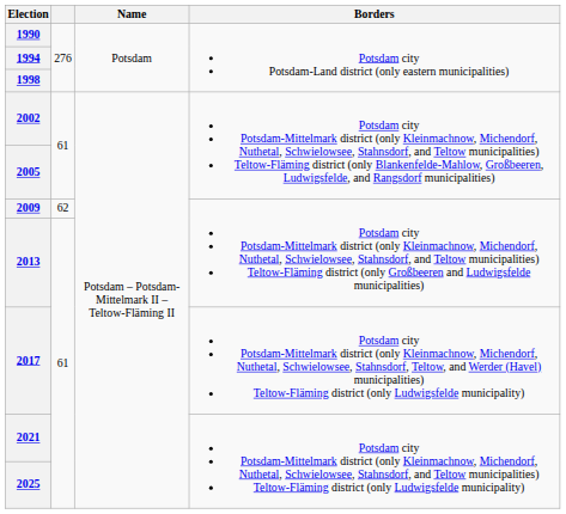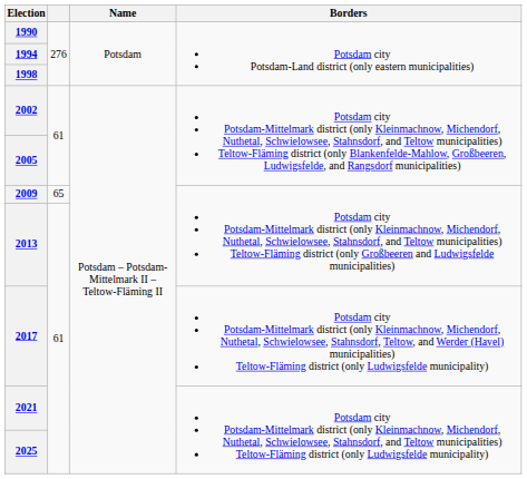2009 | column 2: 62 -> 65
